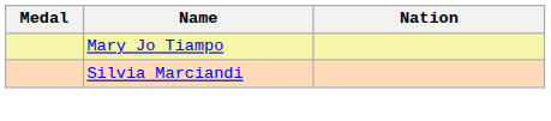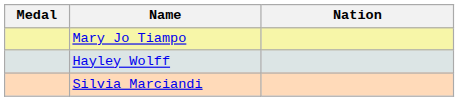+ row: Hayley Wolff
